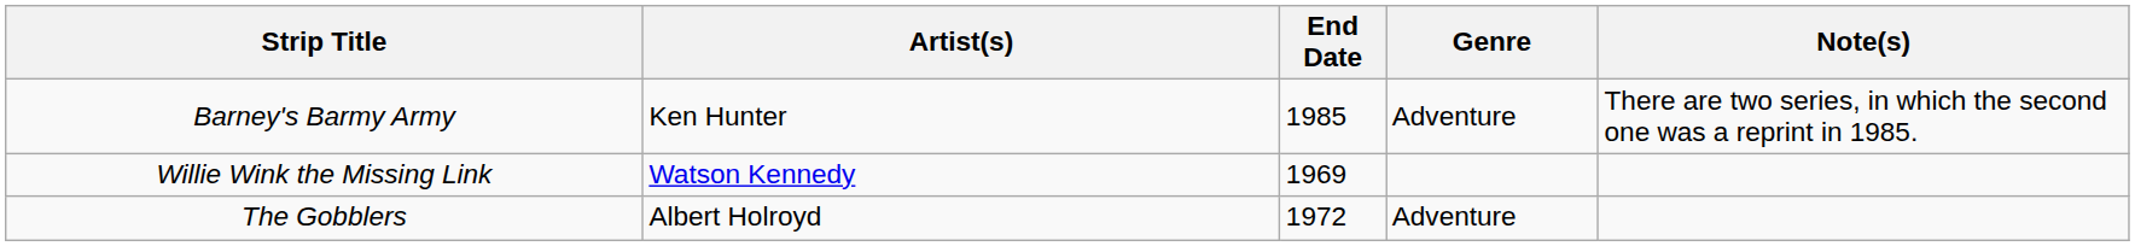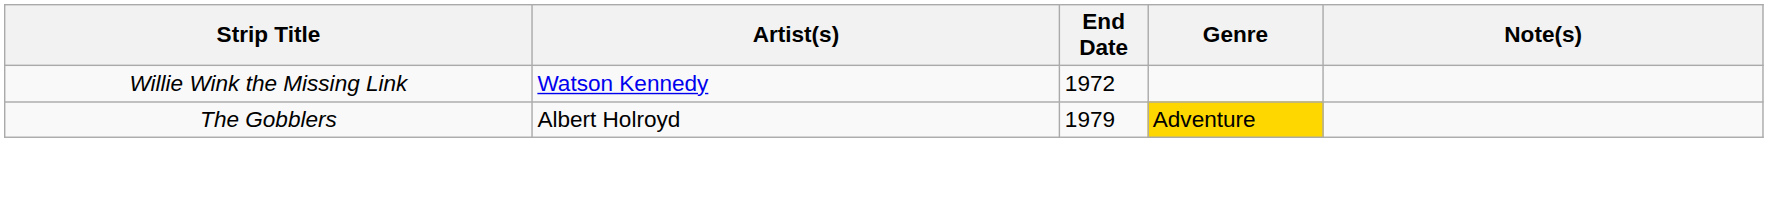- row: Barney's Barmy Army | Ken Hunter | 1985 | Adventure | There are two series, in which the second one was a reprint in 1985.
Willie Wink the Missing Link | End Date: 1969 -> 1972
The Gobblers | End Date: 1972 -> 1979
The Gobblers | Genre: no background -> gold background
